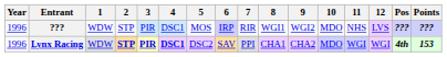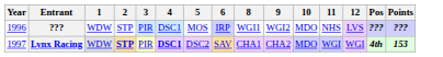- column: 7 | RIR | PPI
Lynx Racing | Year: 1996 -> 1997
Lynx Racing | 3: bold -> normal
